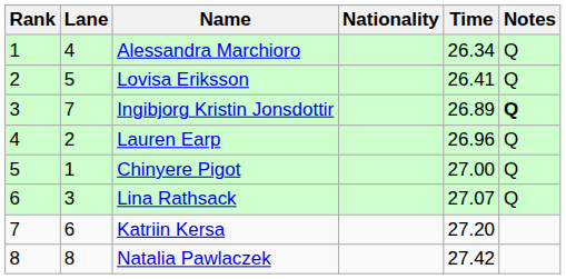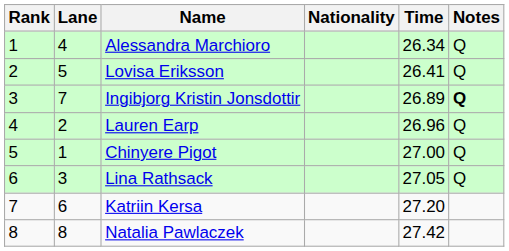Lina Rathsack | Time: 27.07 -> 27.05
